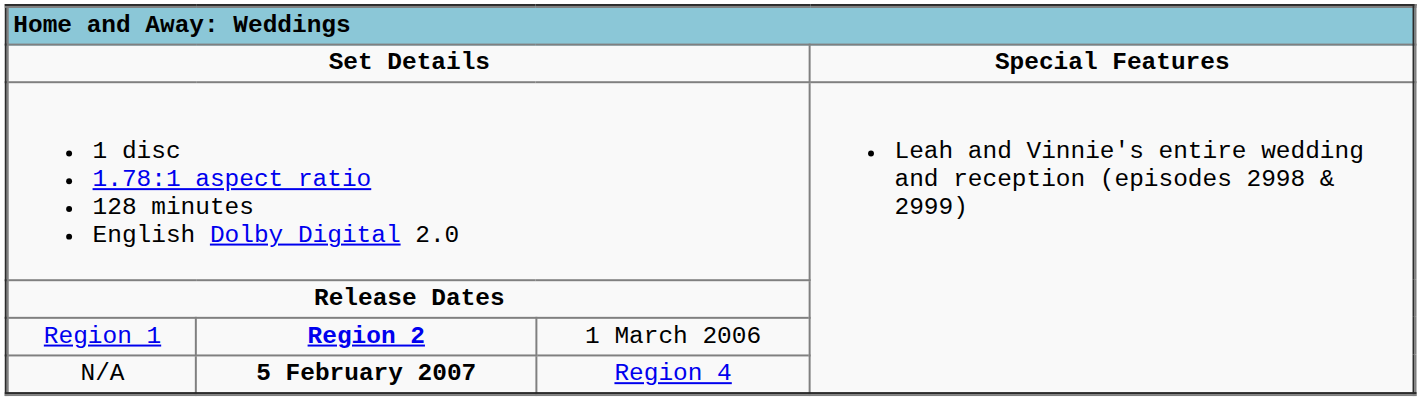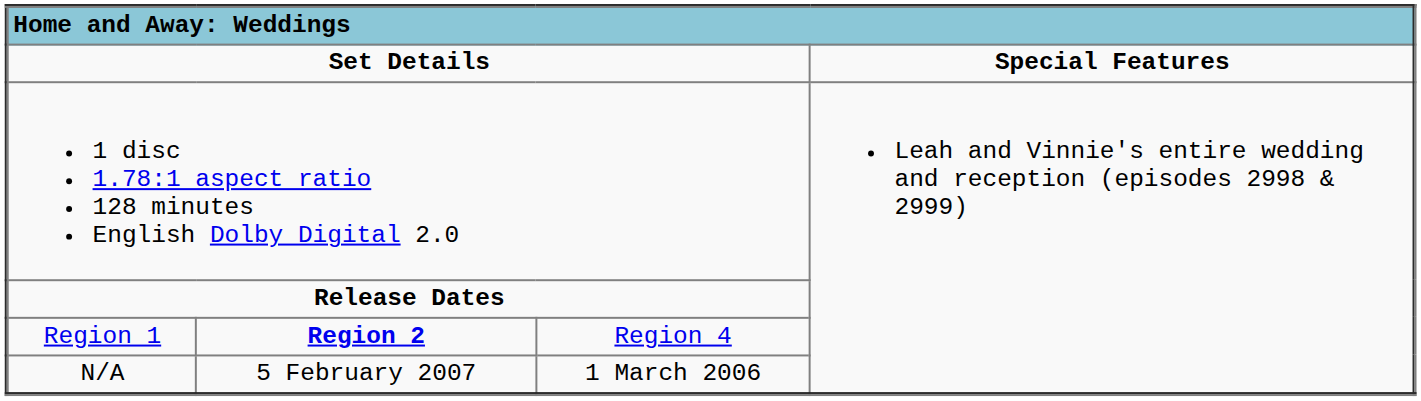Region 1 | column 3: 1 March 2006 -> Region 4
N/A | column 2: bold -> normal
N/A | column 3: Region 4 -> 1 March 2006
